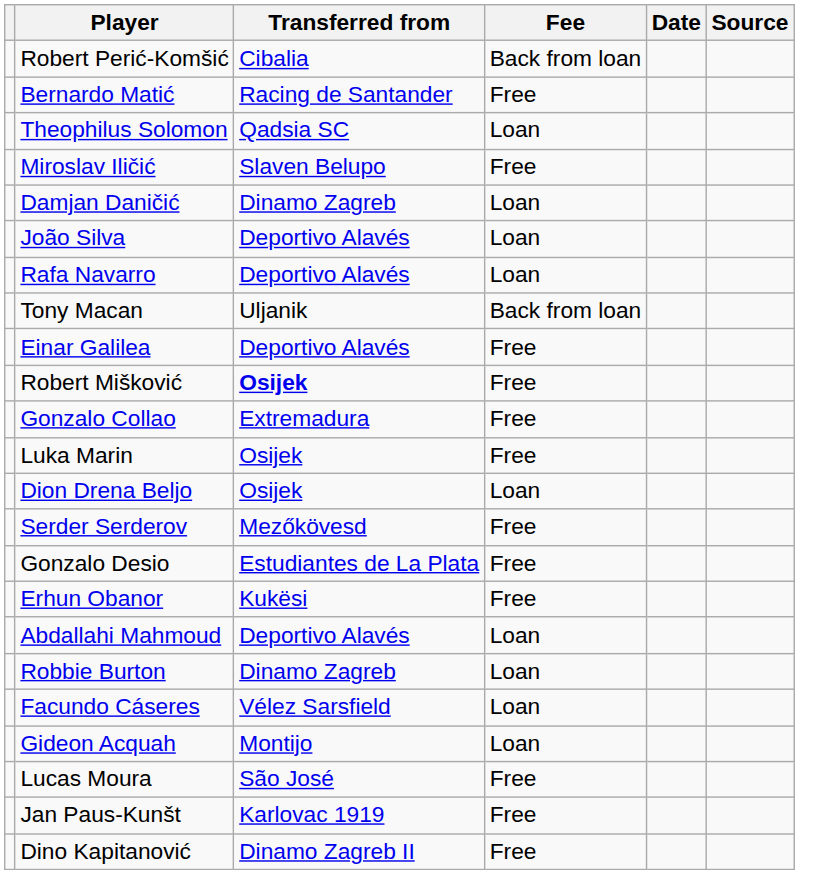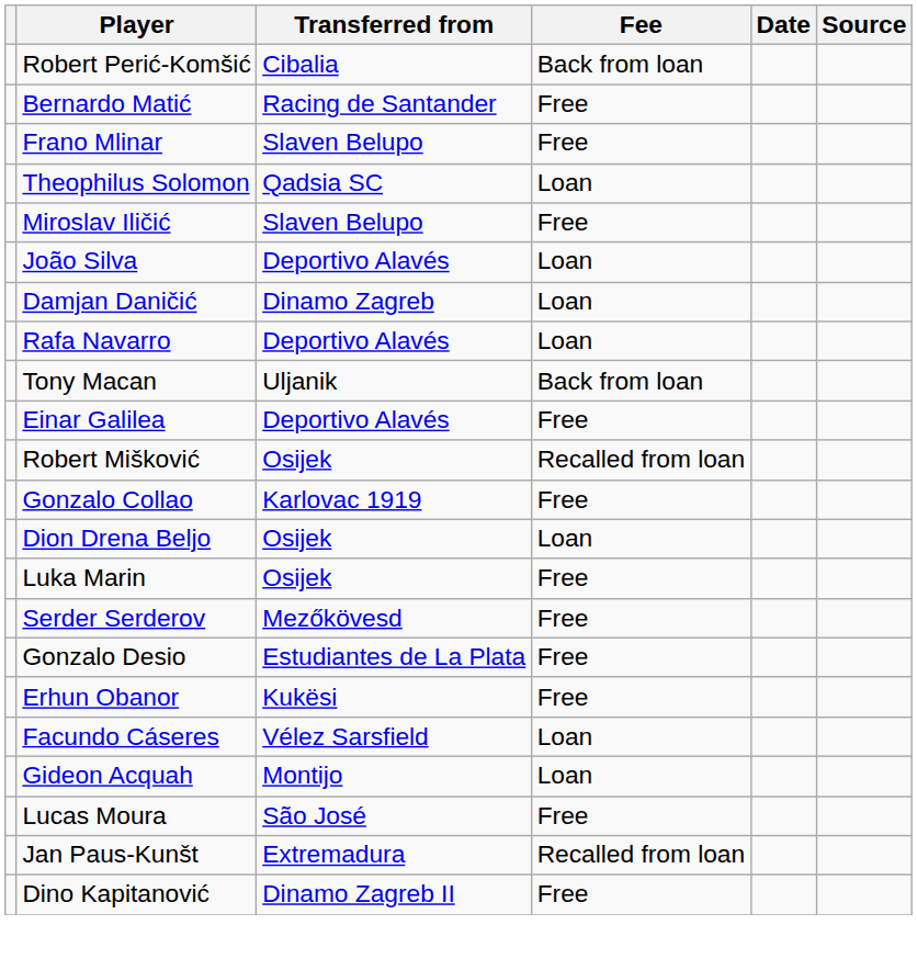+ row: Frano Mlinar | Slaven Belupo | Free
rows swapped: Damjan Daničić <-> João Silva
Robert Mišković | Transferred from: bold -> normal
Robert Mišković | Fee: Free -> Recalled from loan
Gonzalo Collao | Transferred from: Extremadura -> Karlovac 1919
rows swapped: Dion Drena Beljo <-> Luka Marin
- row: Abdallahi Mahmoud | Deportivo Alavés | Loan
- row: Robbie Burton | Dinamo Zagreb | Loan
Jan Paus-Kunšt | Transferred from: Karlovac 1919 -> Extremadura
Jan Paus-Kunšt | Fee: Free -> Recalled from loan
